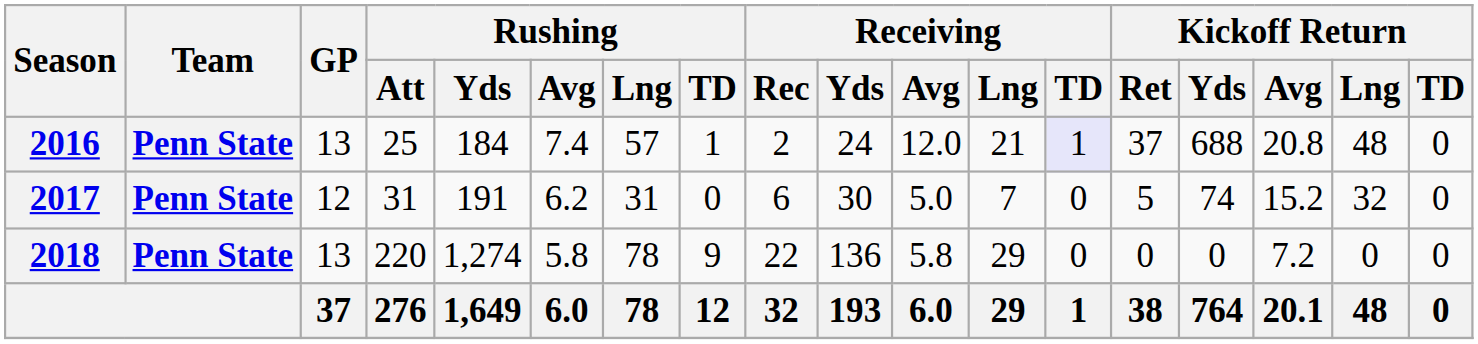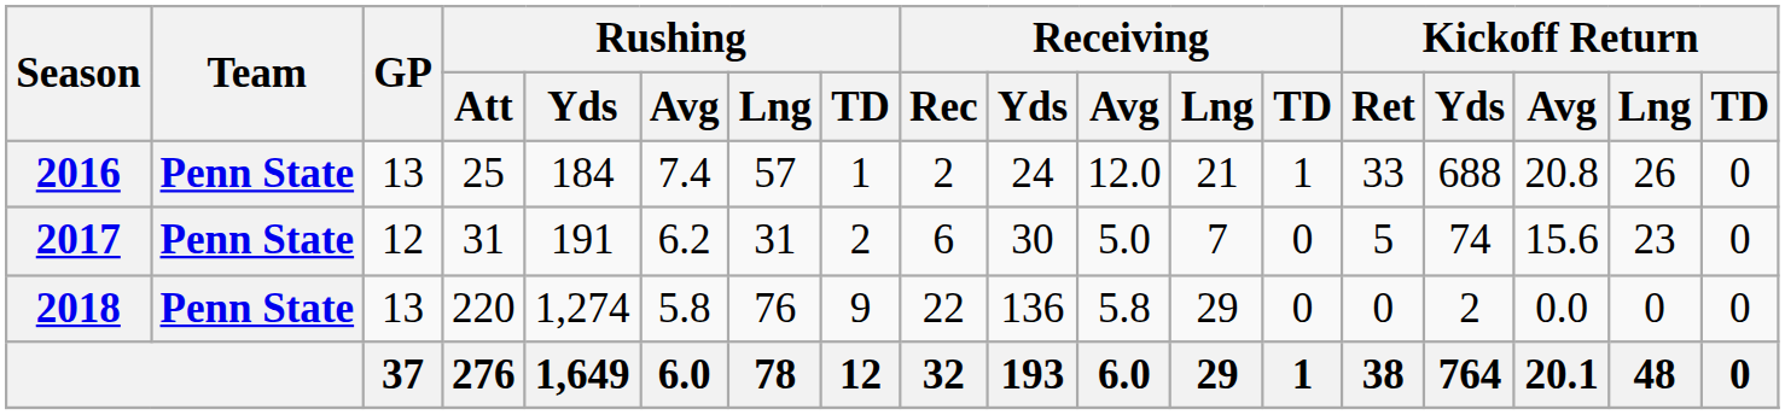2016 | Receiving / TD: lavender background -> no background
2016 | Kickoff Return / Ret: 37 -> 33
2016 | Kickoff Return / Lng: 48 -> 26
2017 | Rushing / TD: 0 -> 2
2017 | Kickoff Return / Avg: 15.2 -> 15.6
2017 | Kickoff Return / Lng: 32 -> 23
2018 | Rushing / Lng: 78 -> 76
2018 | Kickoff Return / Yds: 0 -> 2
2018 | Kickoff Return / Avg: 7.2 -> 0.0
